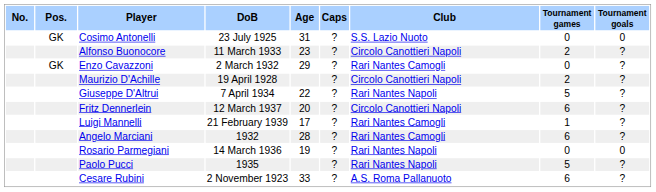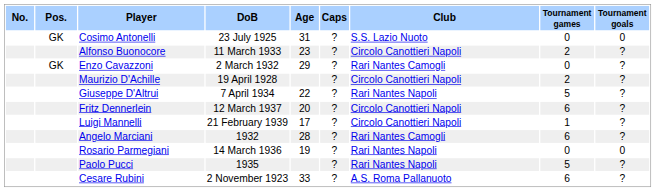Luigi Mannelli | Club: Rari Nantes Camogli -> Circolo Canottieri Napoli
